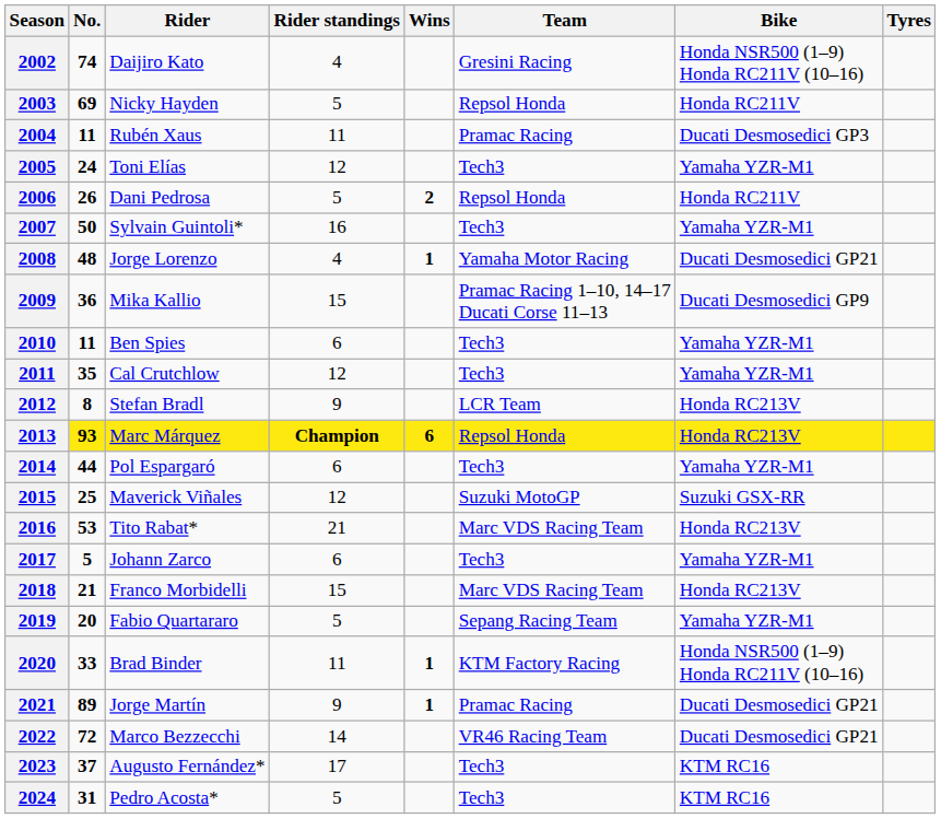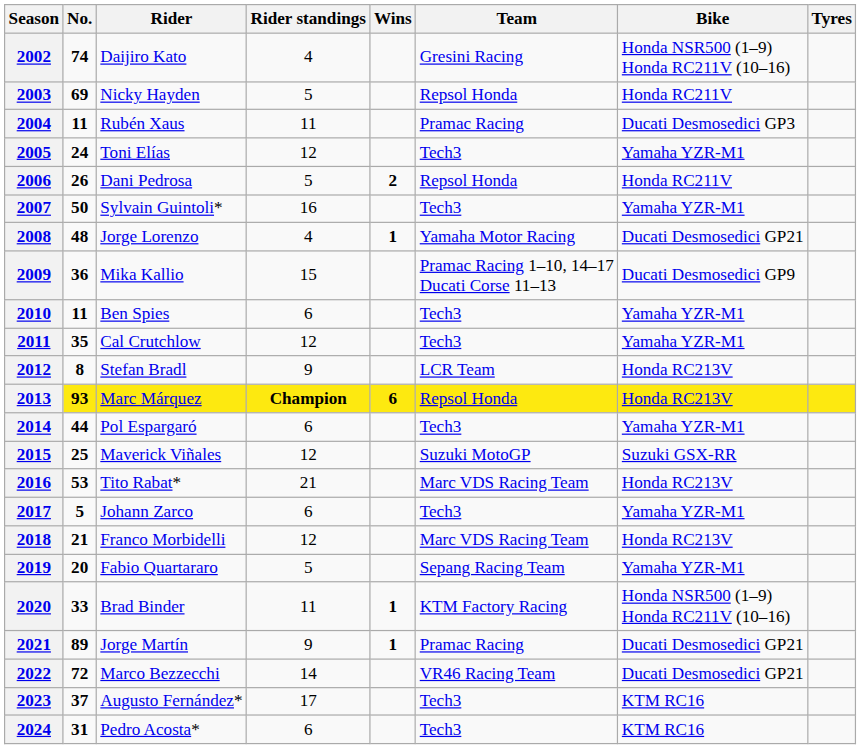2018 | Rider standings: 15 -> 12
2024 | Rider standings: 5 -> 6
